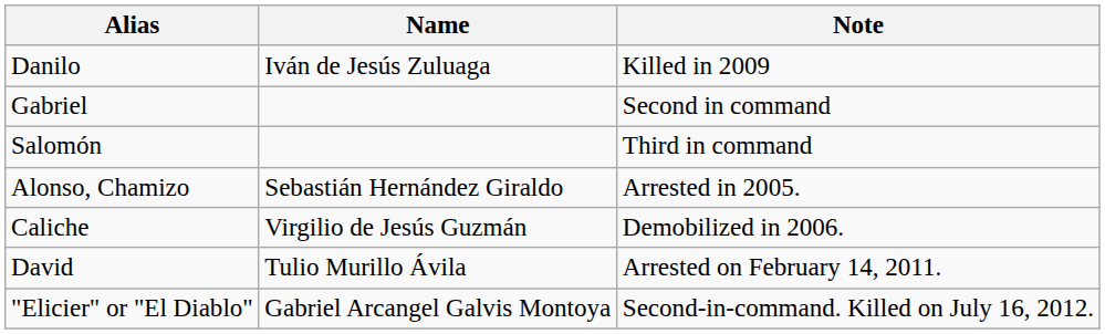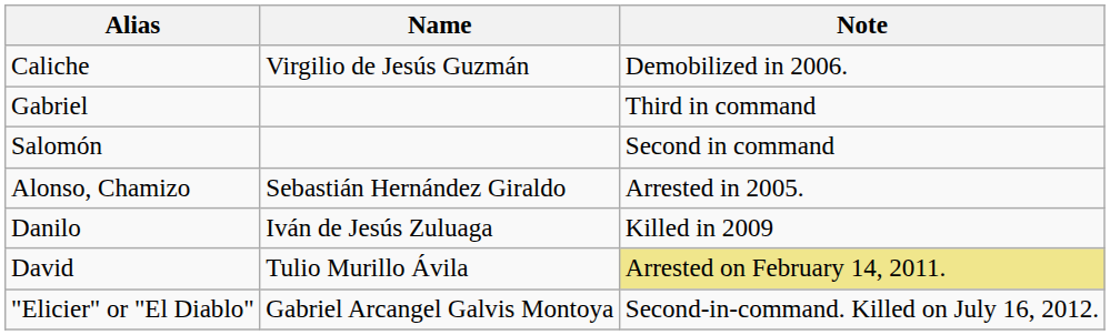rows swapped: Danilo <-> Caliche
Gabriel | Note: Second in command -> Third in command
Salomón | Note: Third in command -> Second in command
David | Note: no background -> khaki background
